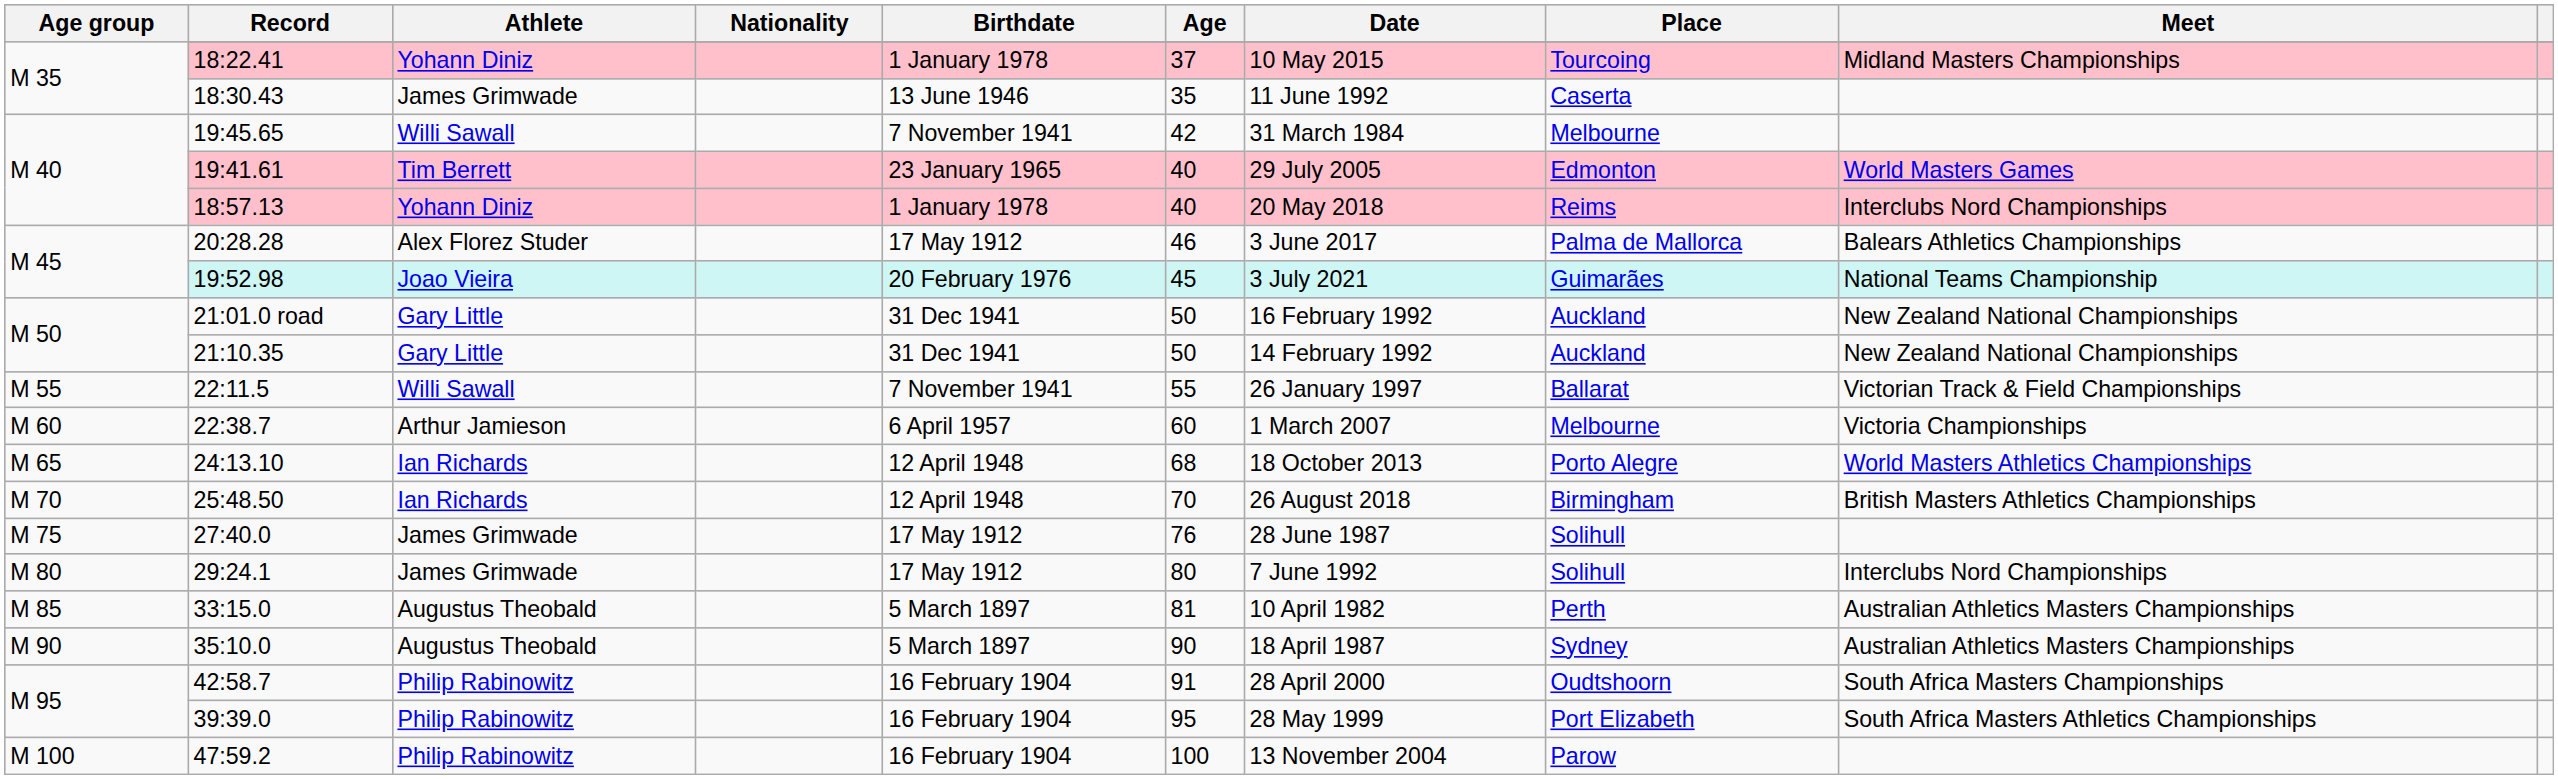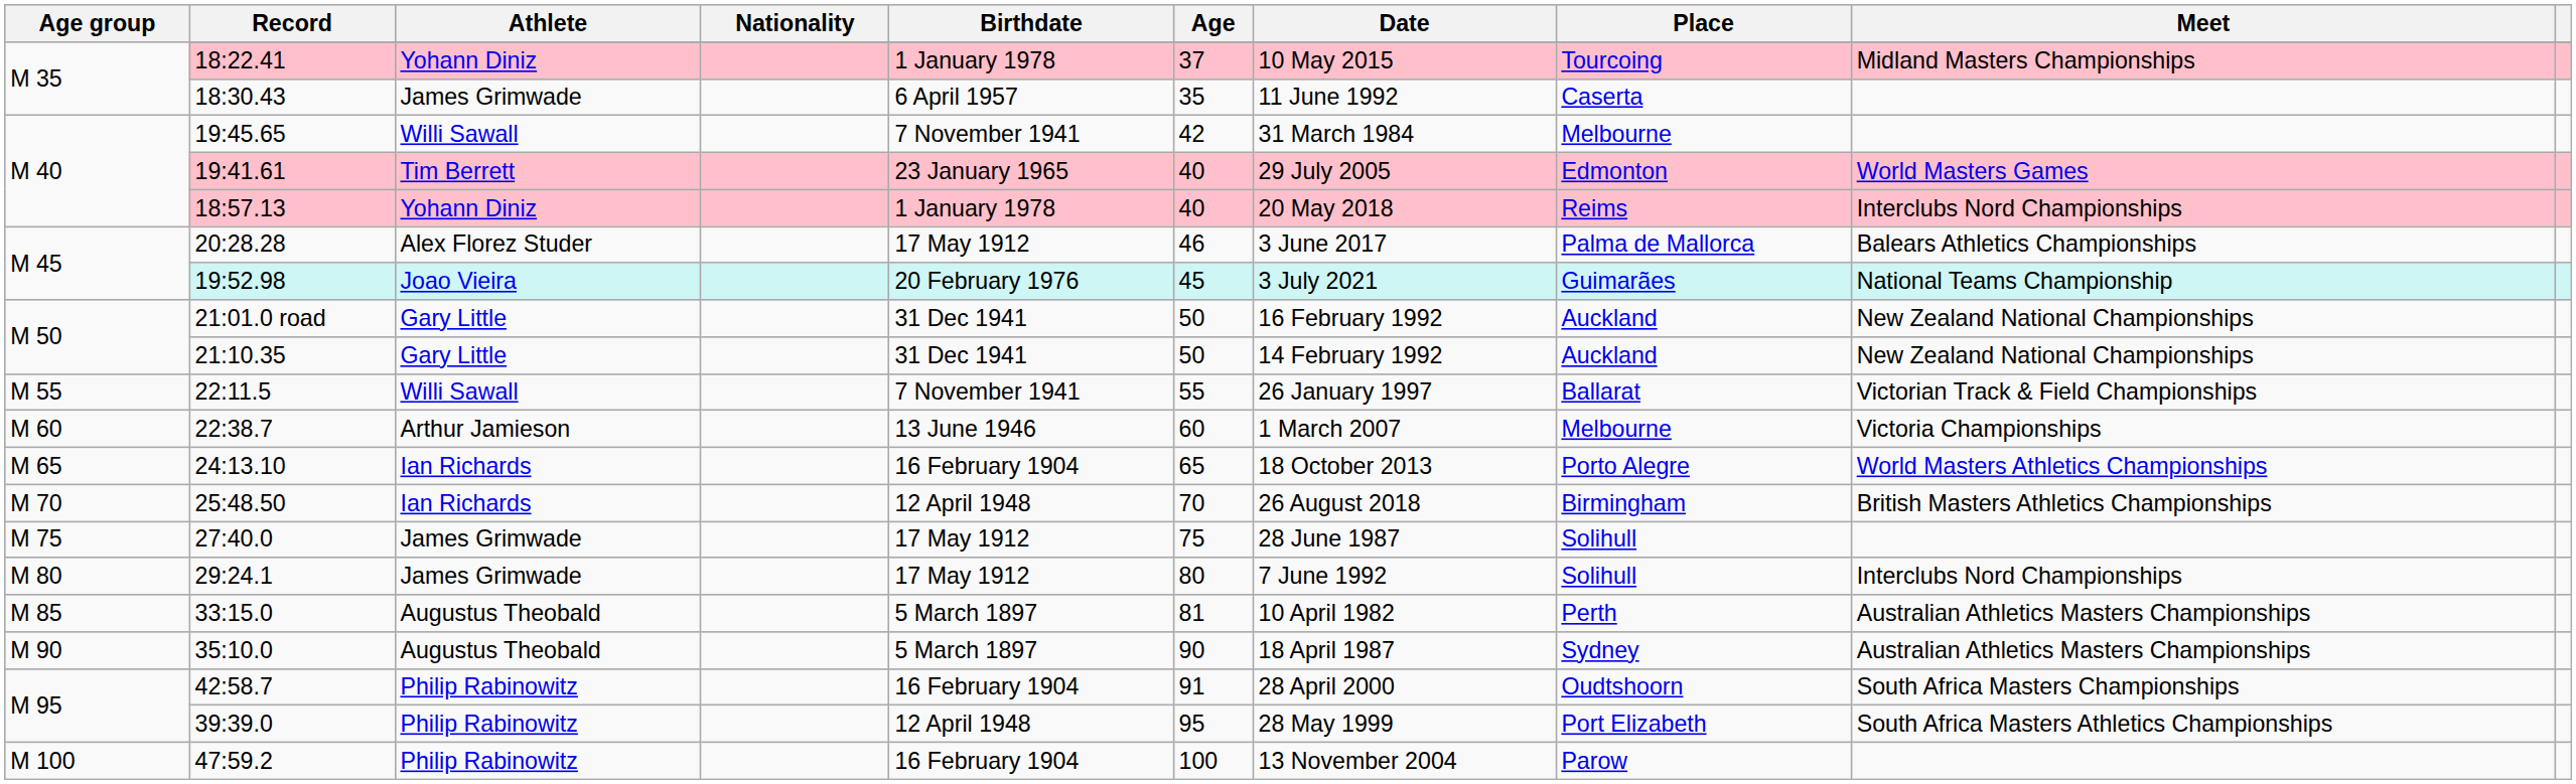18:30.43 | Birthdate: 13 June 1946 -> 6 April 1957
22:38.7 | Birthdate: 6 April 1957 -> 13 June 1946
24:13.10 | Birthdate: 12 April 1948 -> 16 February 1904
24:13.10 | Age: 68 -> 65
27:40.0 | Age: 76 -> 75
39:39.0 | Birthdate: 16 February 1904 -> 12 April 1948
